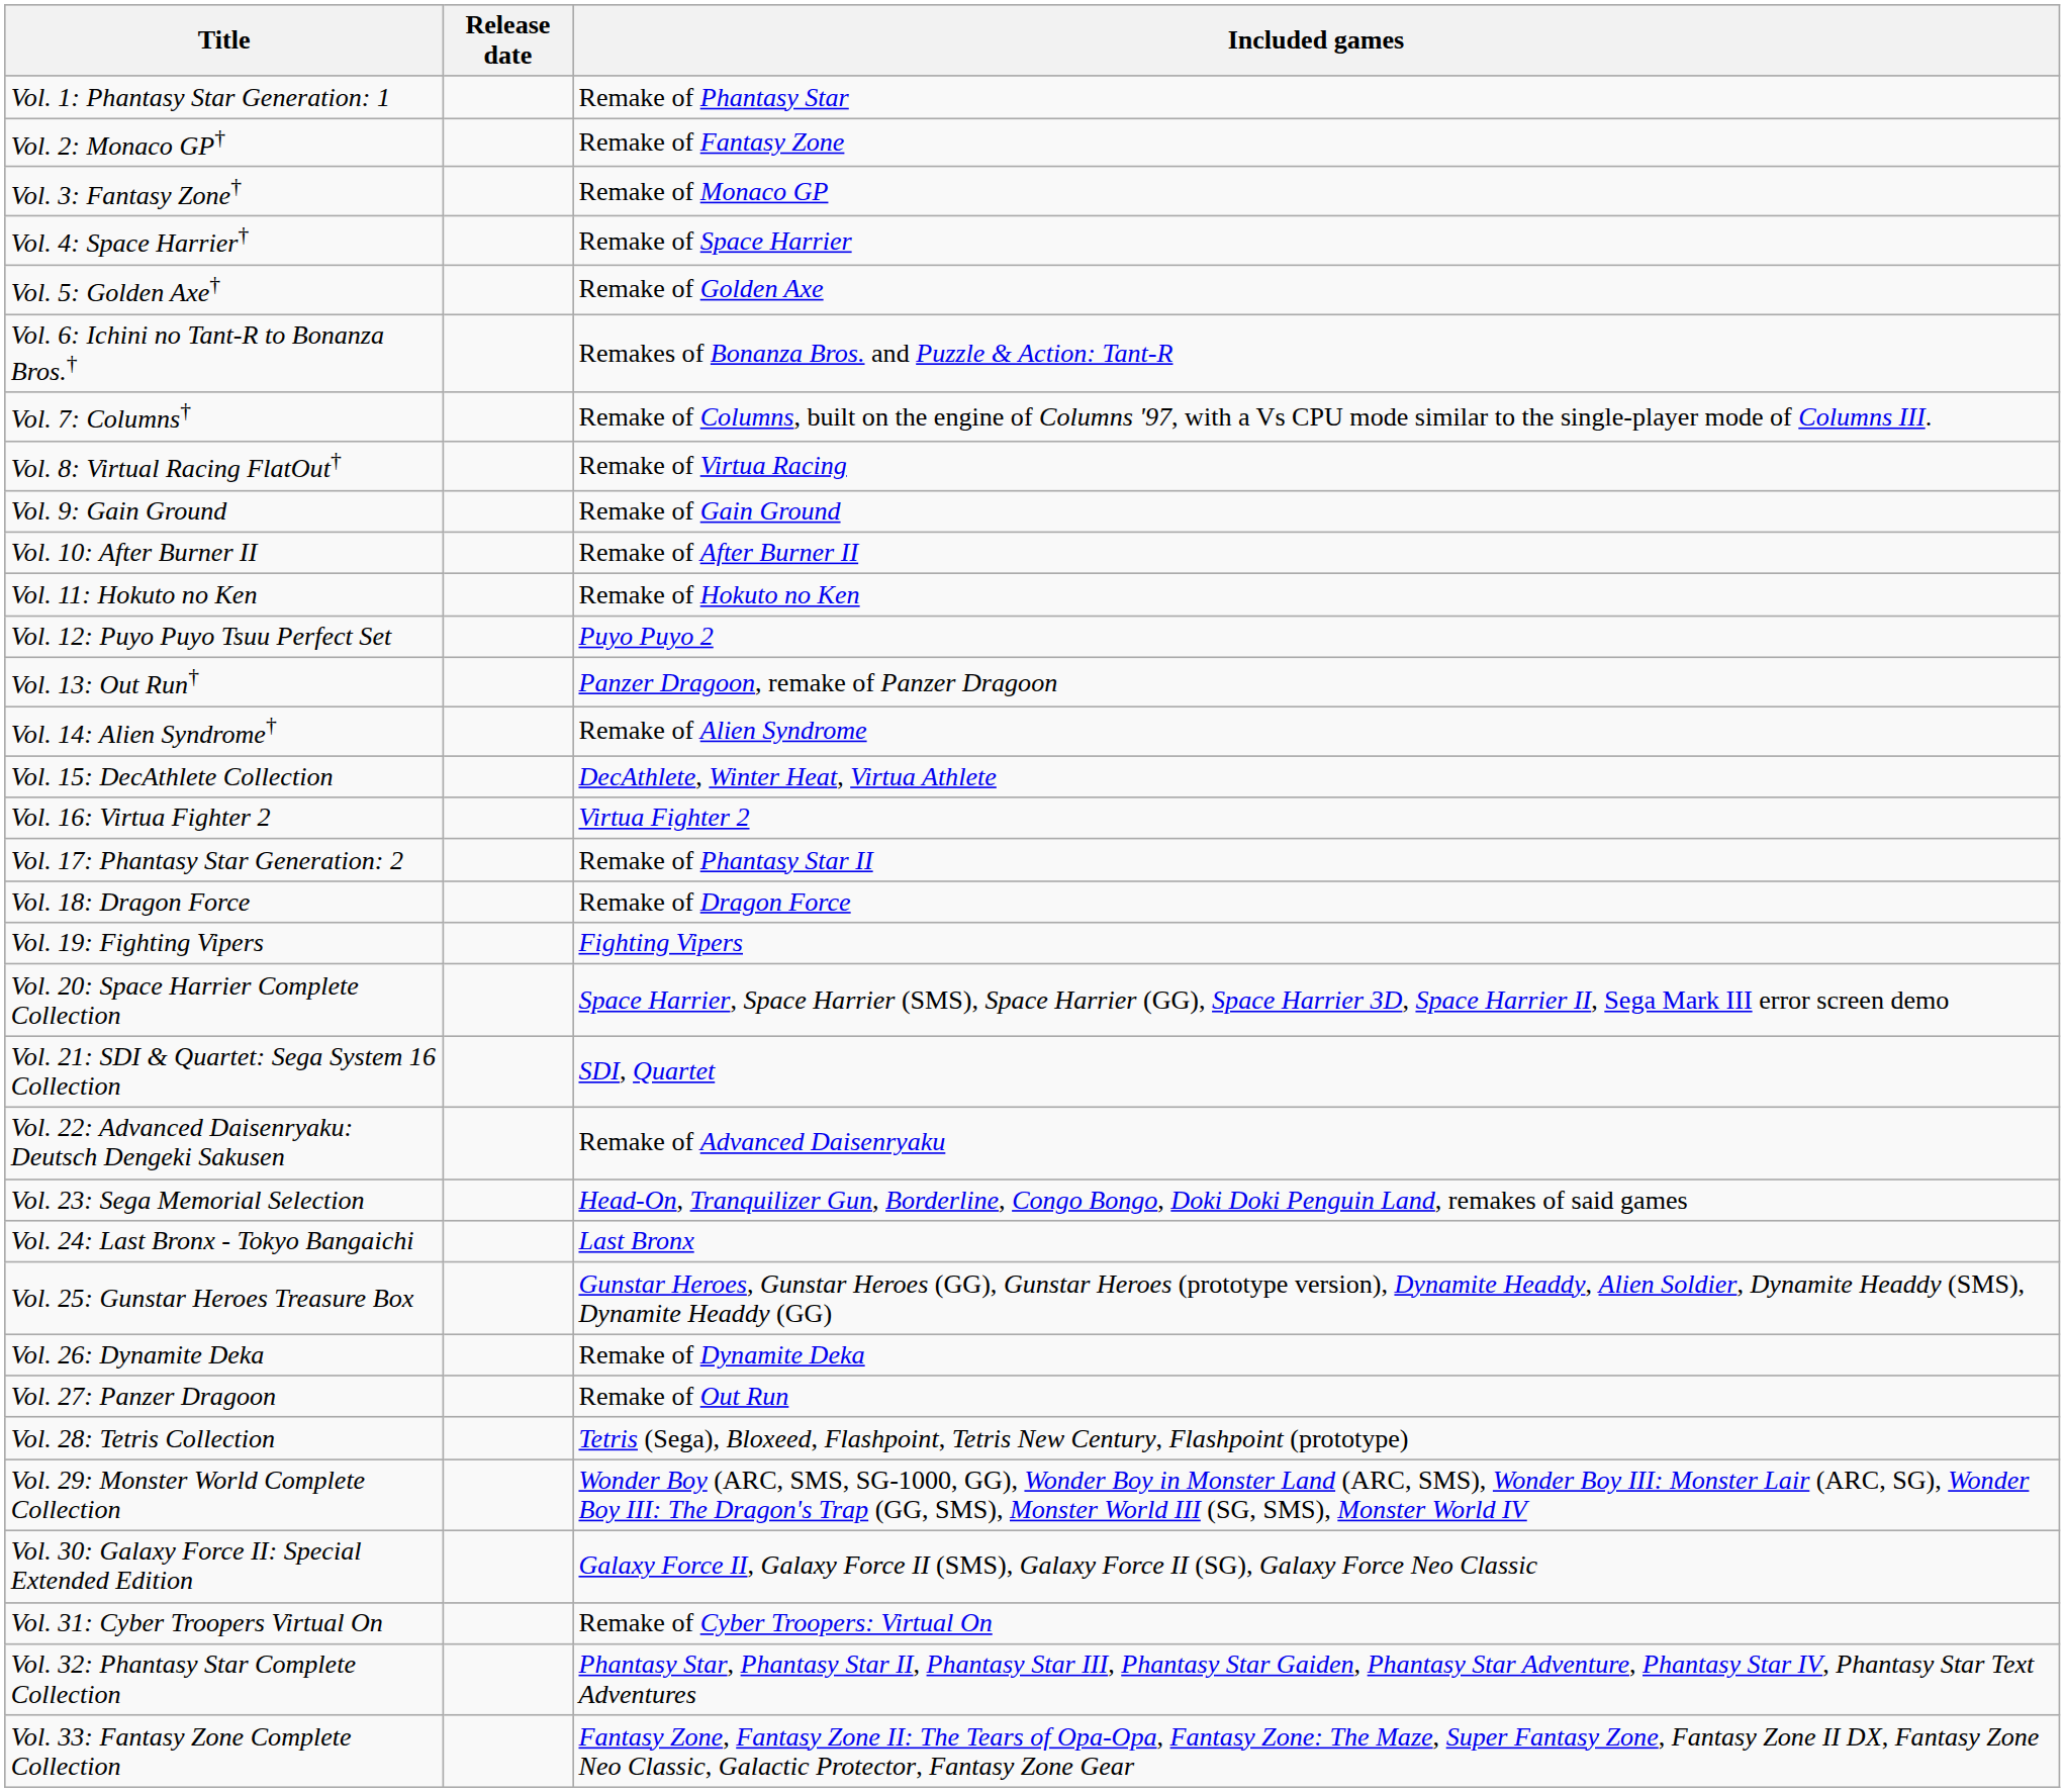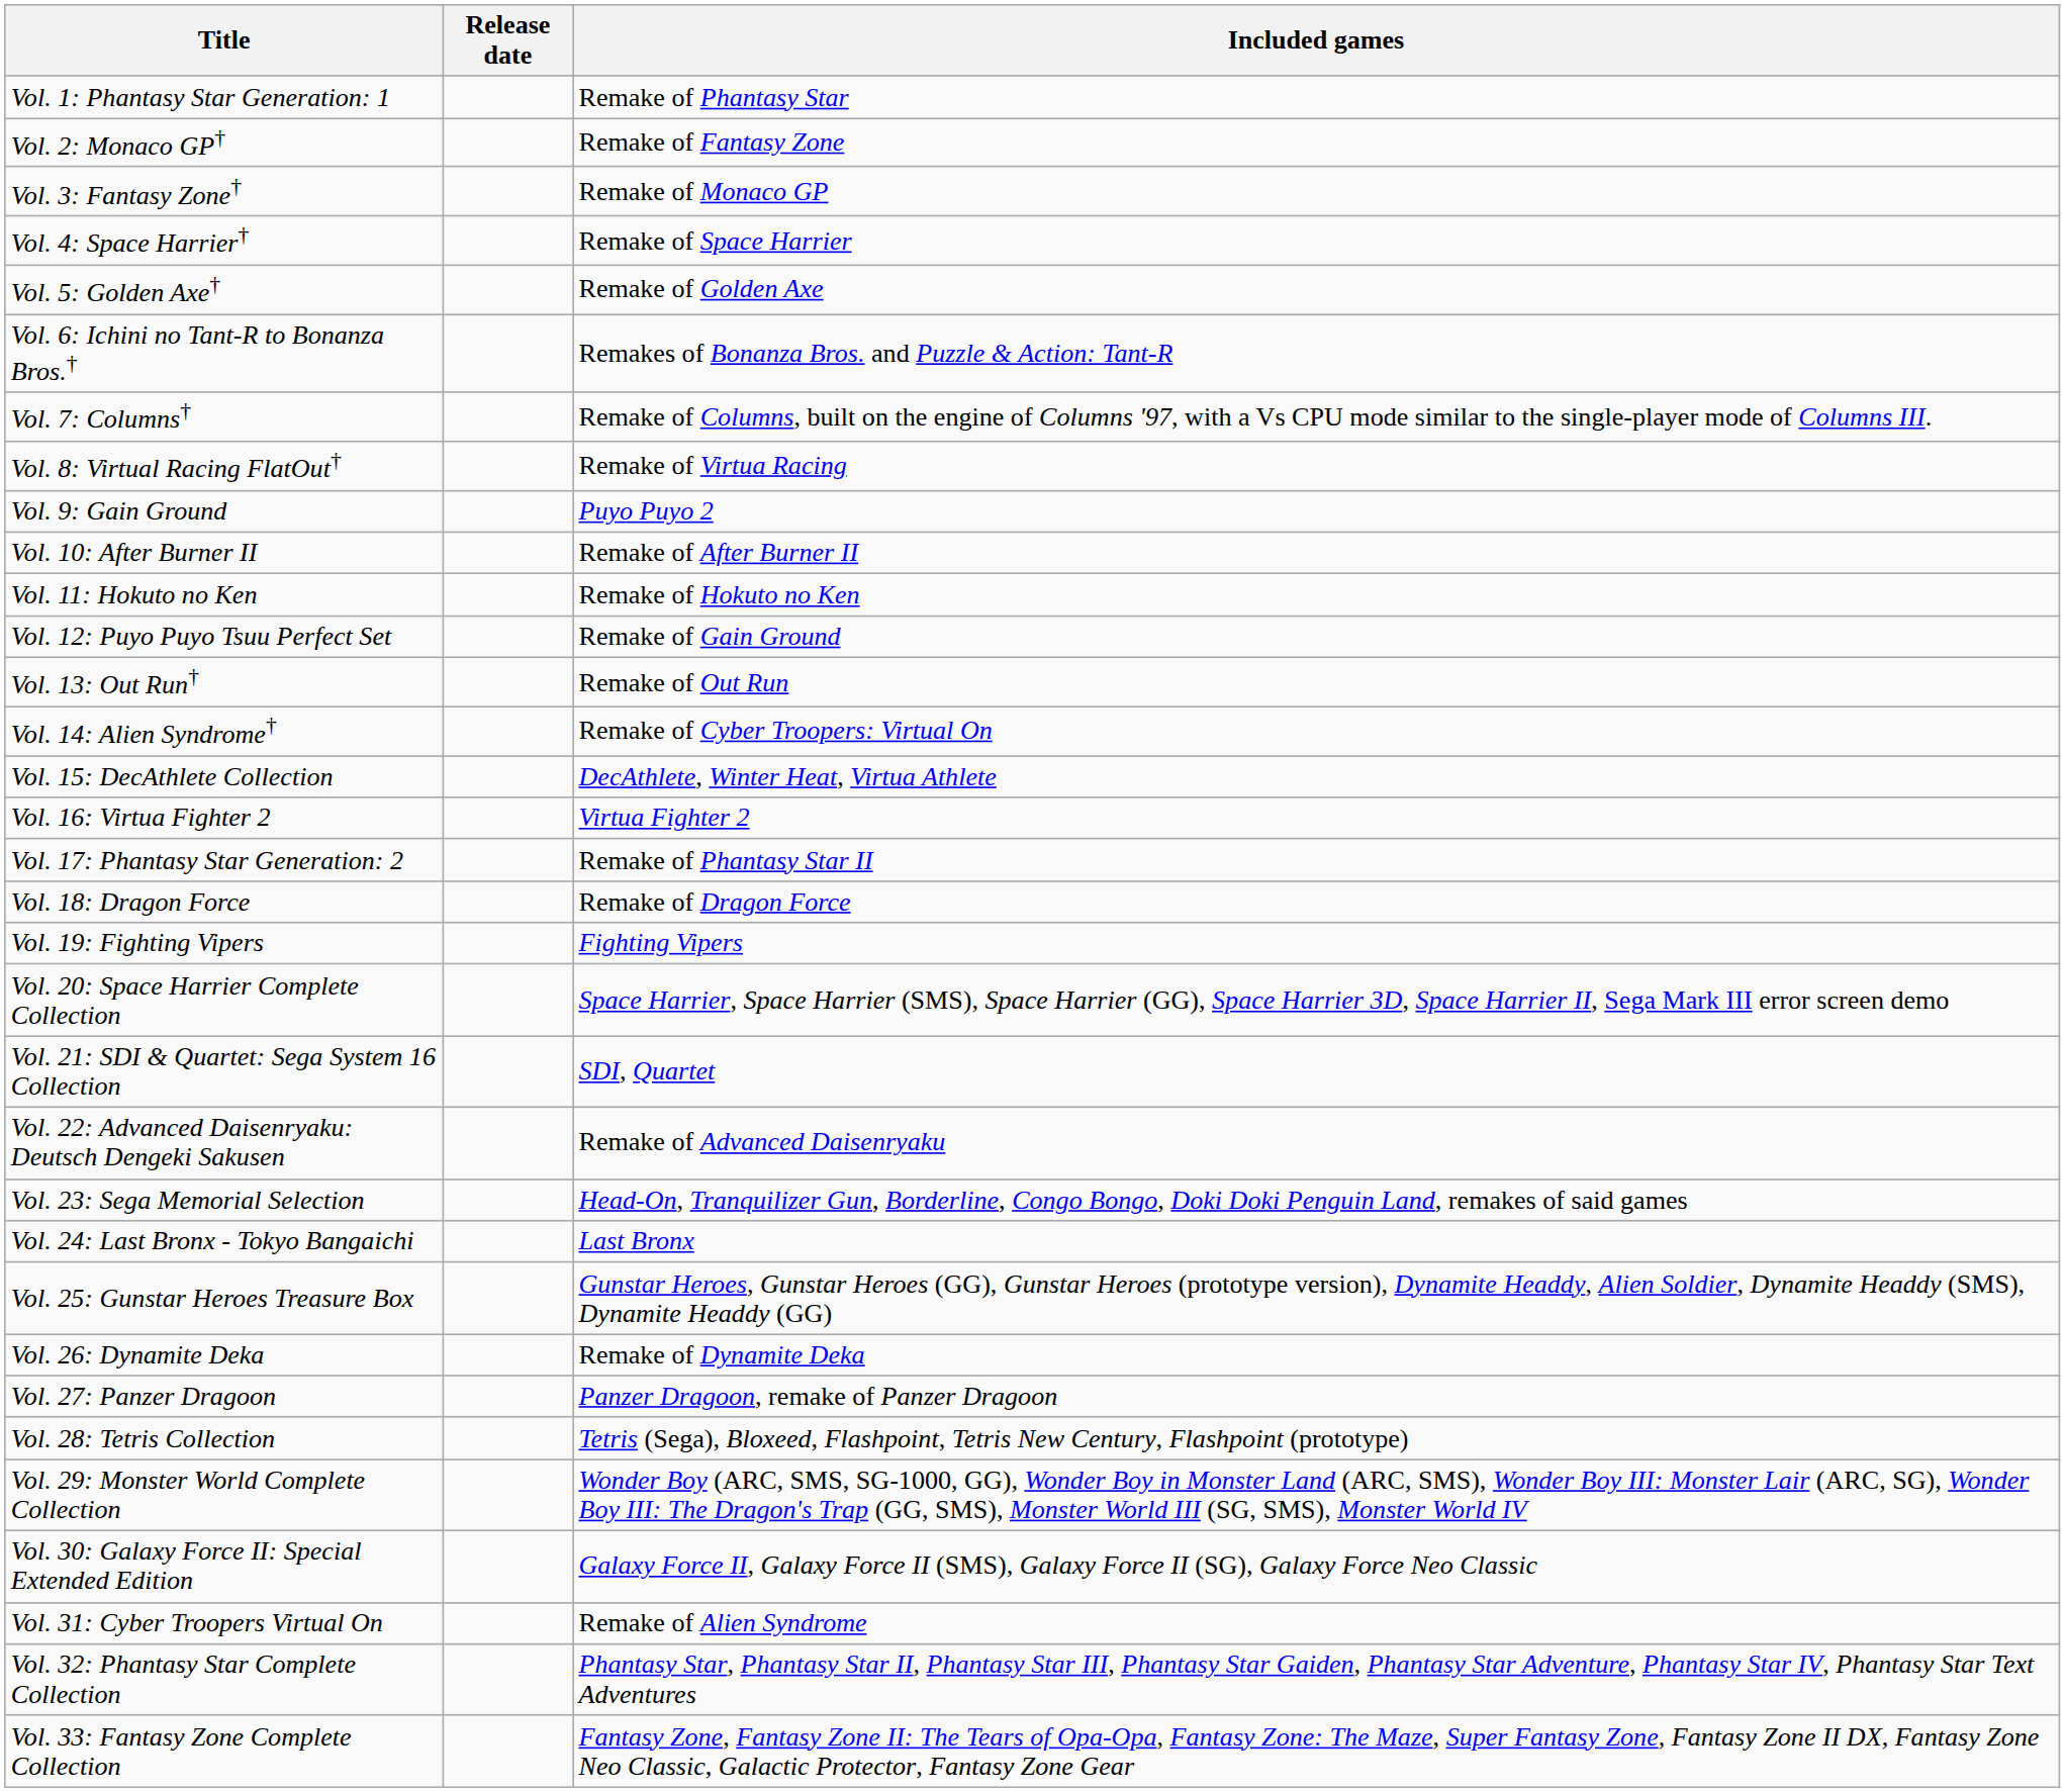Vol. 9: Gain Ground | Included games: Remake of Gain Ground -> Puyo Puyo 2
Vol. 12: Puyo Puyo Tsuu Perfect Set | Included games: Puyo Puyo 2 -> Remake of Gain Ground
Vol. 13: Out Run† | Included games: Panzer Dragoon, remake of Panzer Dragoon -> Remake of Out Run
Vol. 14: Alien Syndrome† | Included games: Remake of Alien Syndrome -> Remake of Cyber Troopers: Virtual On
Vol. 27: Panzer Dragoon | Included games: Remake of Out Run -> Panzer Dragoon, remake of Panzer Dragoon
Vol. 31: Cyber Troopers Virtual On | Included games: Remake of Cyber Troopers: Virtual On -> Remake of Alien Syndrome
